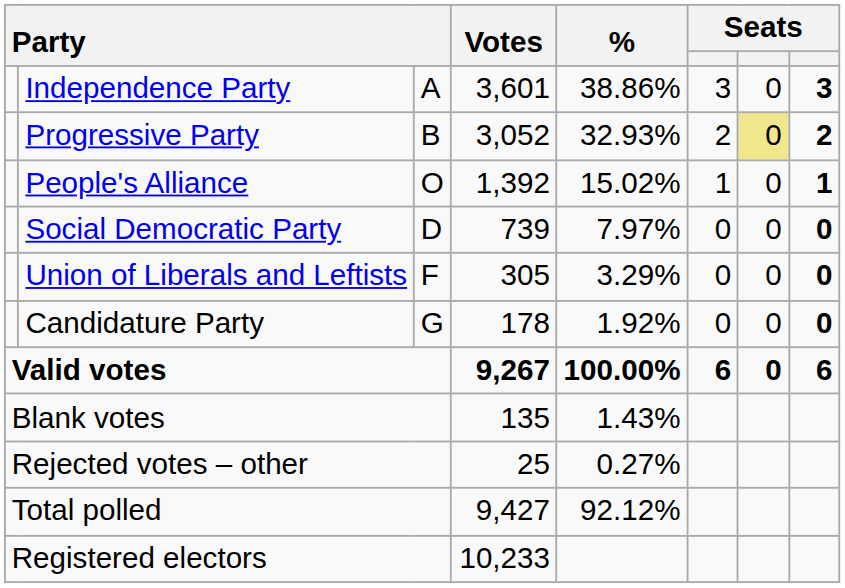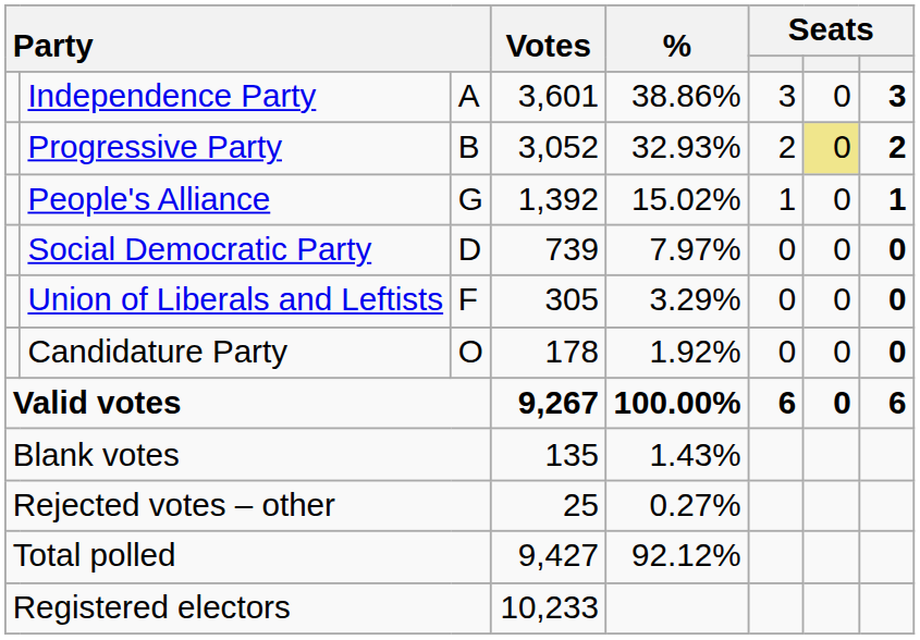People's Alliance | column 3: O -> G
Candidature Party | column 3: G -> O
